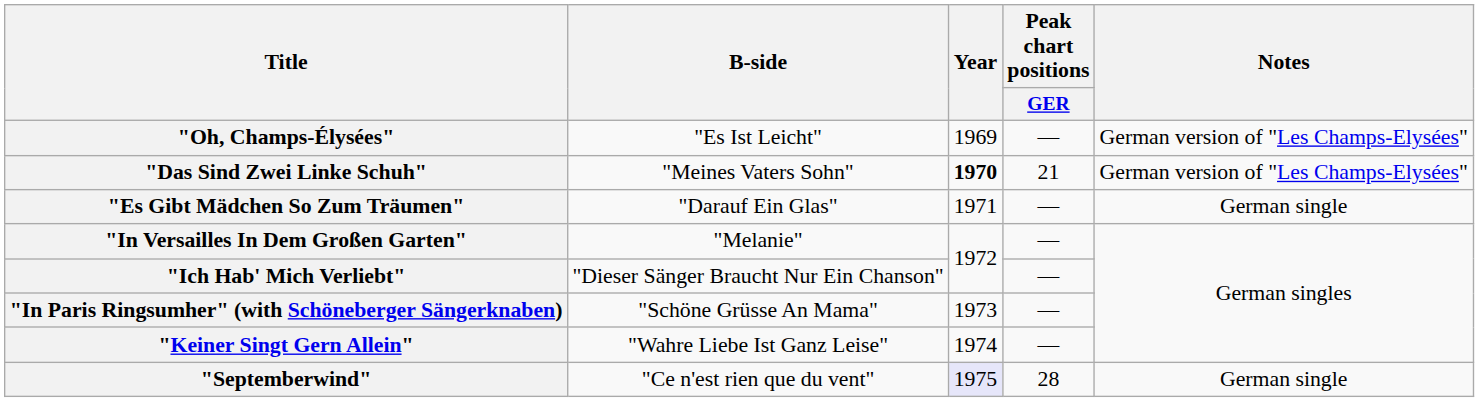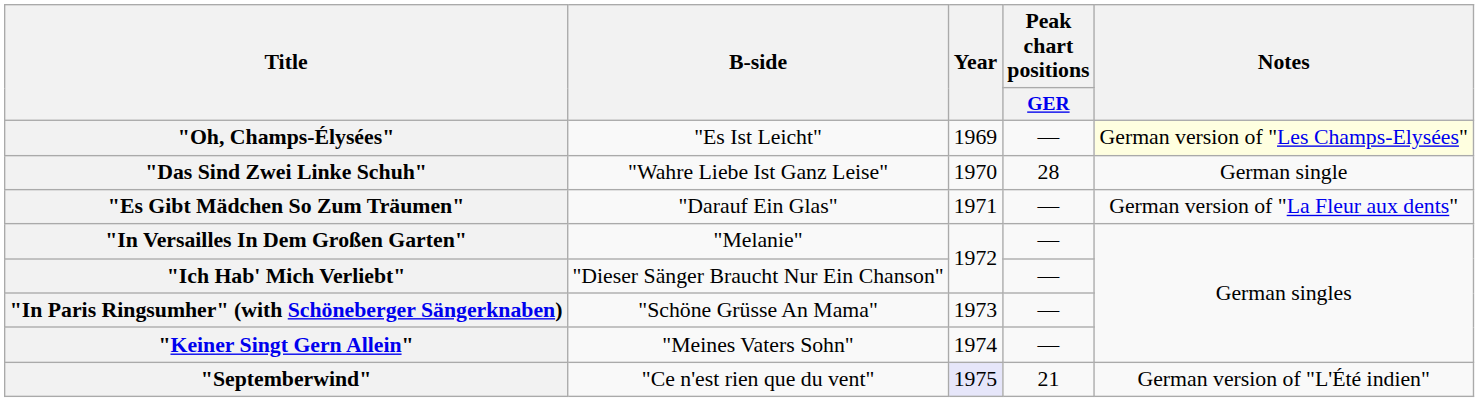"Oh, Champs-Élysées" | Notes: no background -> lightyellow background
"Das Sind Zwei Linke Schuh" | B-side: "Meines Vaters Sohn" -> "Wahre Liebe Ist Ganz Leise"
"Das Sind Zwei Linke Schuh" | Year: bold -> normal
"Das Sind Zwei Linke Schuh" | Peak chart positions / GER: 21 -> 28
"Das Sind Zwei Linke Schuh" | Notes: German version of "Les Champs-Elysées" -> German single
"Es Gibt Mädchen So Zum Träumen" | Notes: German single -> German version of "La Fleur aux dents"
"Keiner Singt Gern Allein" | B-side: "Wahre Liebe Ist Ganz Leise" -> "Meines Vaters Sohn"
"Septemberwind" | Peak chart positions / GER: 28 -> 21
"Septemberwind" | Notes: German single -> German version of "L'Été indien"
